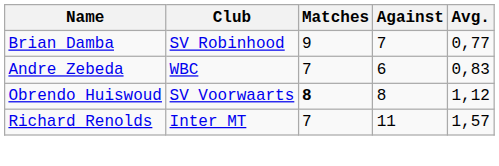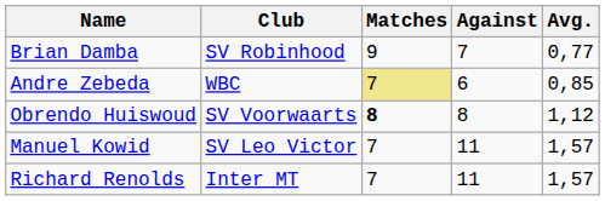Andre Zebeda | Matches: no background -> khaki background
Andre Zebeda | Avg.: 0,83 -> 0,85
+ row: Manuel Kowid | SV Leo Victor | 7 | 11 | 1,57
